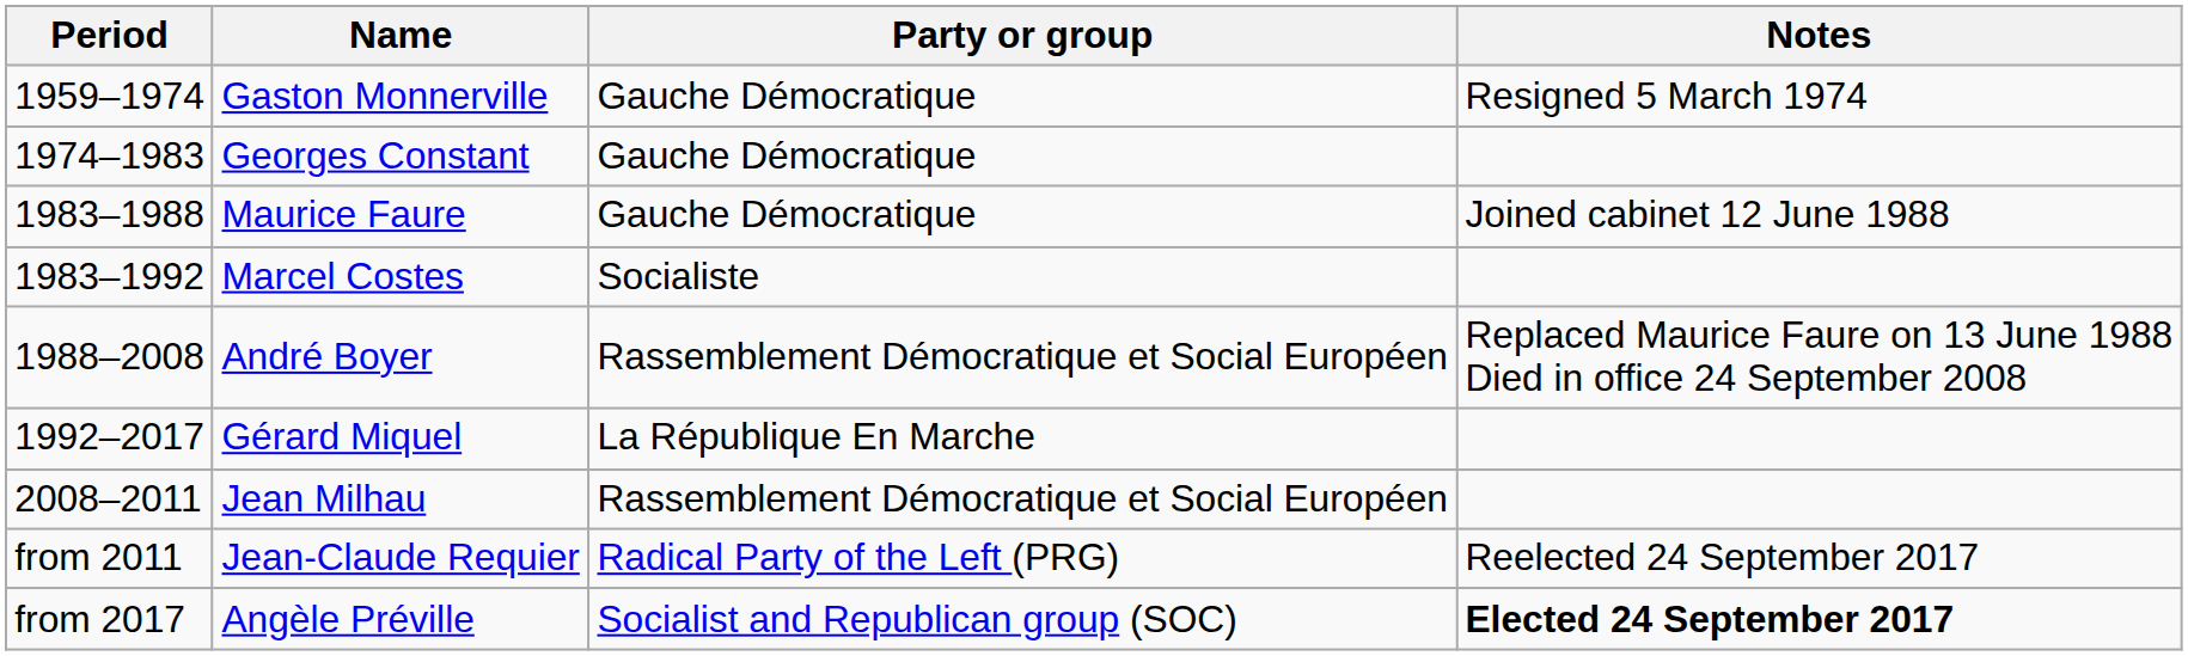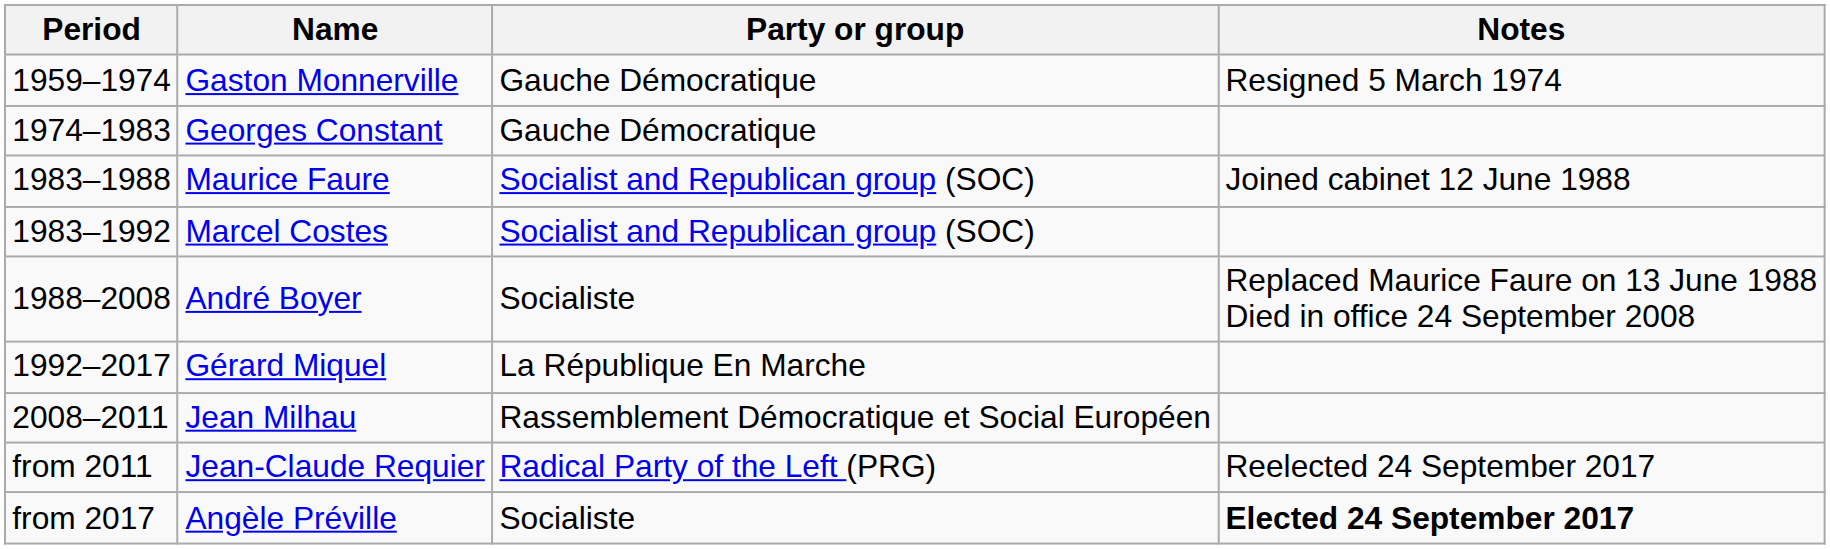Maurice Faure | Party or group: Gauche Démocratique -> Socialist and Republican group (SOC)
Marcel Costes | Party or group: Socialiste -> Socialist and Republican group (SOC)
André Boyer | Party or group: Rassemblement Démocratique et Social Européen -> Socialiste
Angèle Préville | Party or group: Socialist and Republican group (SOC) -> Socialiste
